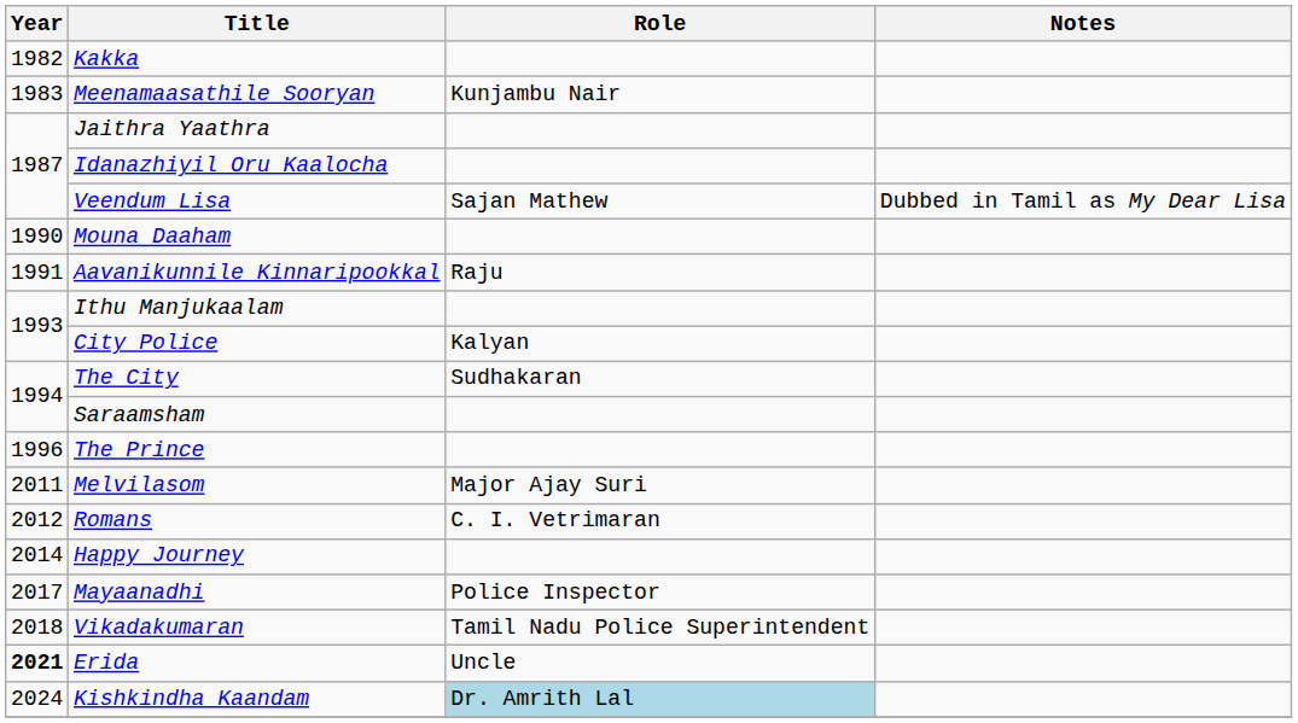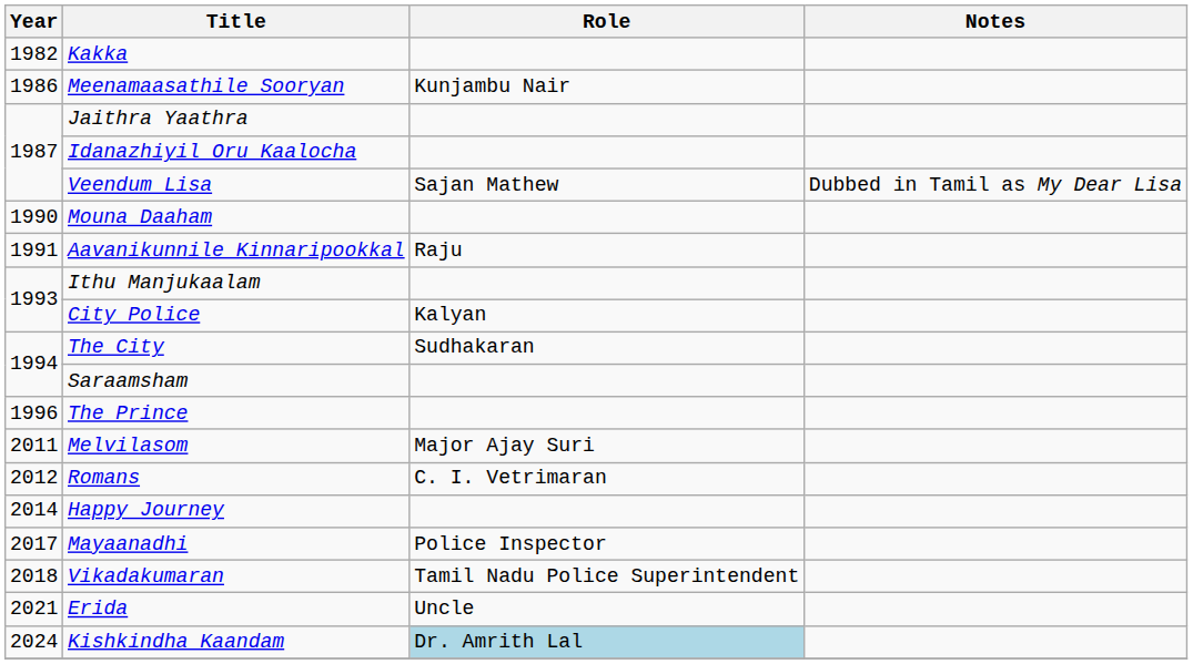Meenamaasathile Sooryan | Year: 1983 -> 1986
Erida | Year: bold -> normal
